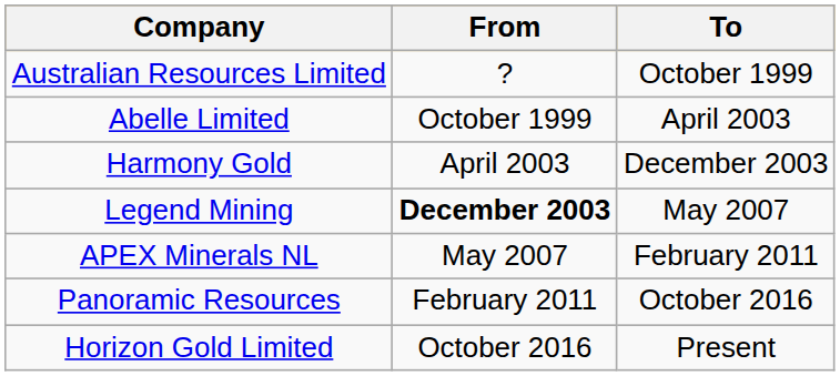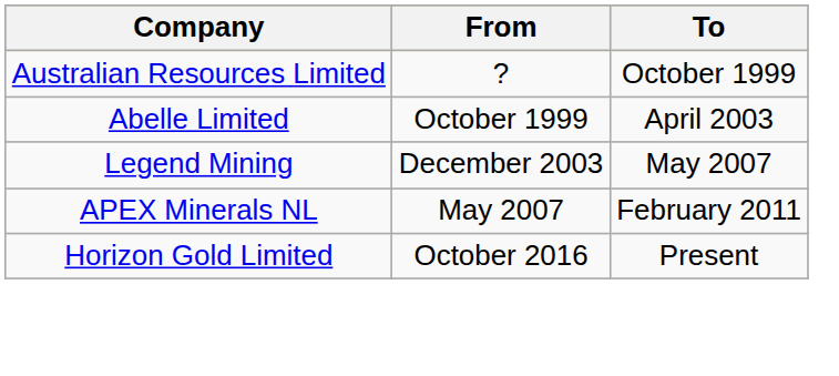- row: Harmony Gold | April 2003 | December 2003
Legend Mining | From: bold -> normal
- row: Panoramic Resources | February 2011 | October 2016
